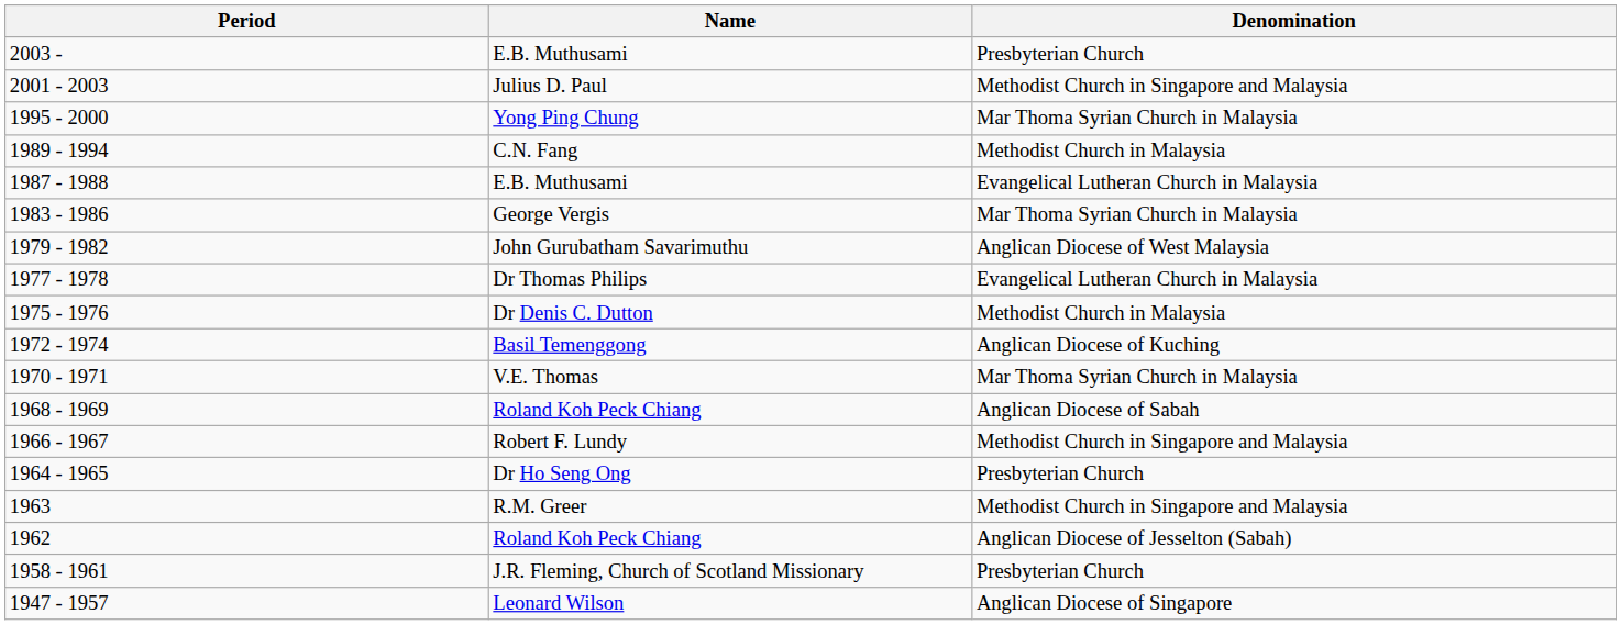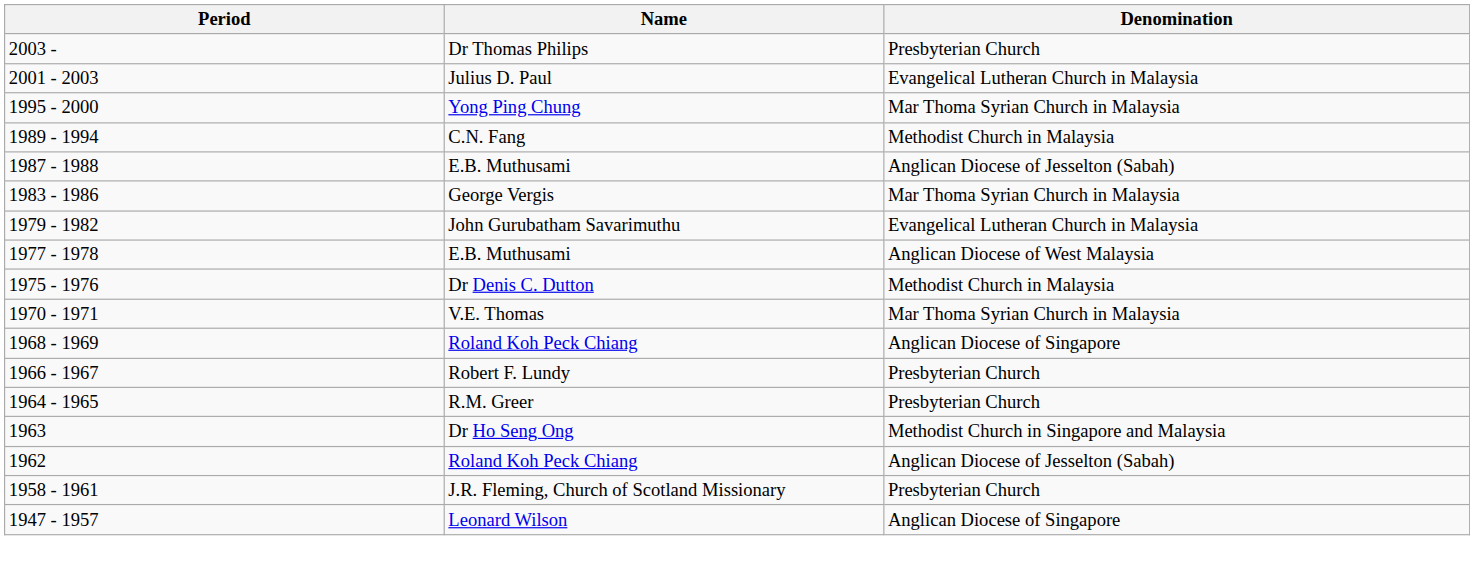2003 - | Name: E.B. Muthusami -> Dr Thomas Philips
2001 - 2003 | Denomination: Methodist Church in Singapore and Malaysia -> Evangelical Lutheran Church in Malaysia
1987 - 1988 | Denomination: Evangelical Lutheran Church in Malaysia -> Anglican Diocese of Jesselton (Sabah)
1979 - 1982 | Denomination: Anglican Diocese of West Malaysia -> Evangelical Lutheran Church in Malaysia
1977 - 1978 | Name: Dr Thomas Philips -> E.B. Muthusami
1977 - 1978 | Denomination: Evangelical Lutheran Church in Malaysia -> Anglican Diocese of West Malaysia
- row: 1972 - 1974 | Basil Temenggong | Anglican Diocese of Kuching
1968 - 1969 | Denomination: Anglican Diocese of Sabah -> Anglican Diocese of Singapore
1966 - 1967 | Denomination: Methodist Church in Singapore and Malaysia -> Presbyterian Church
1964 - 1965 | Name: Dr Ho Seng Ong -> R.M. Greer
1963 | Name: R.M. Greer -> Dr Ho Seng Ong
